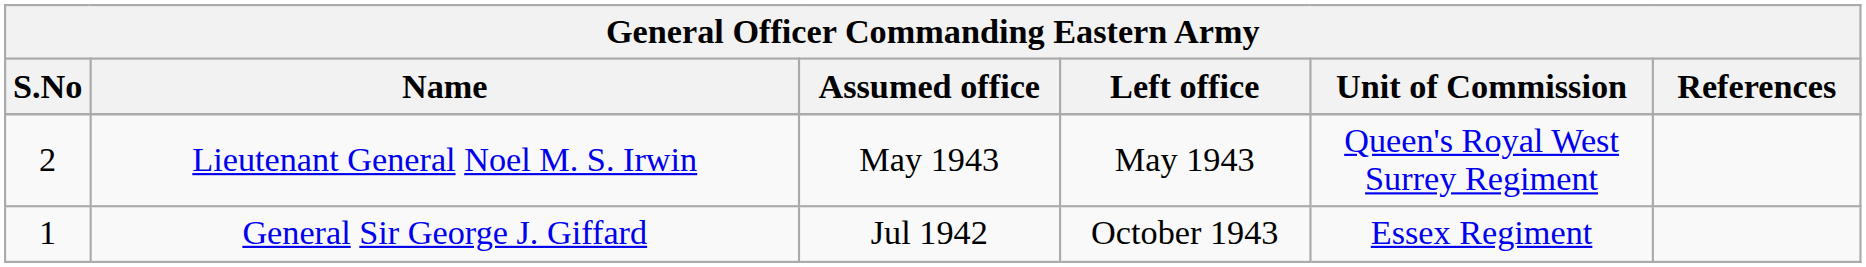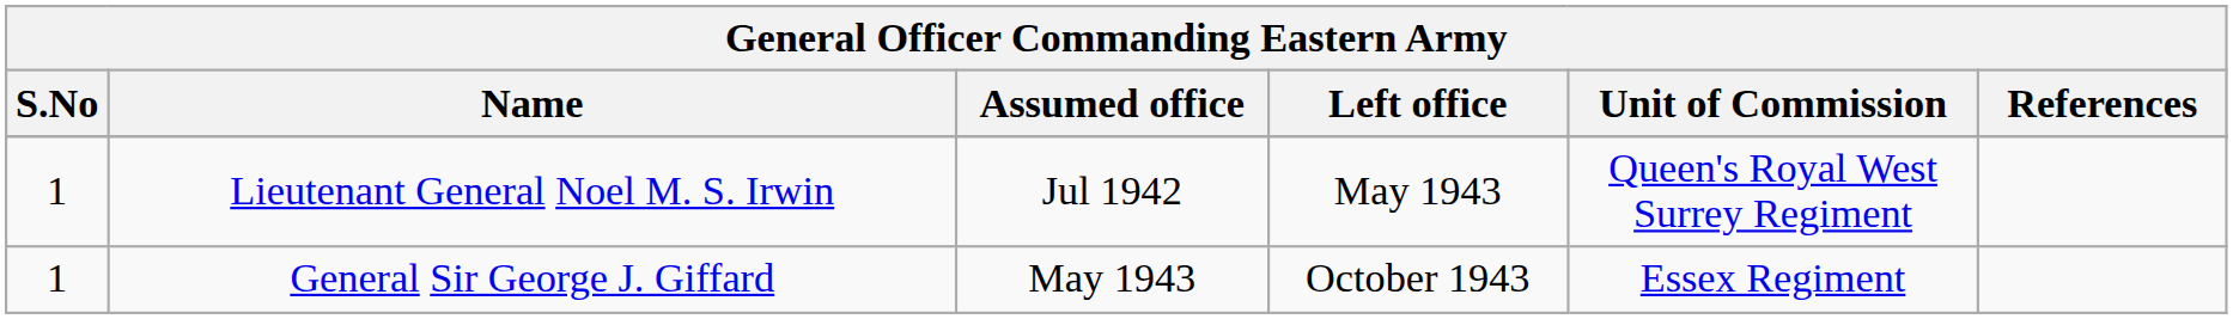Lieutenant General Noel M. S. Irwin | S.No: 2 -> 1
Lieutenant General Noel M. S. Irwin | Assumed office: May 1943 -> Jul 1942
General Sir George J. Giffard | Assumed office: Jul 1942 -> May 1943
